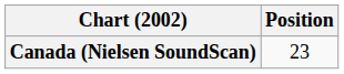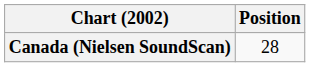Canada (Nielsen SoundScan) | Position: 23 -> 28
